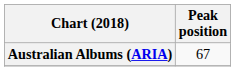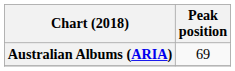Australian Albums (ARIA) | Peak position: 67 -> 69
